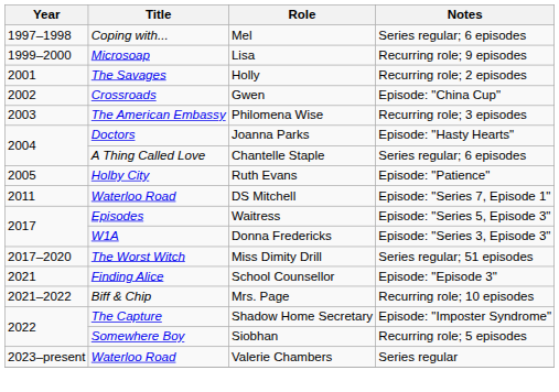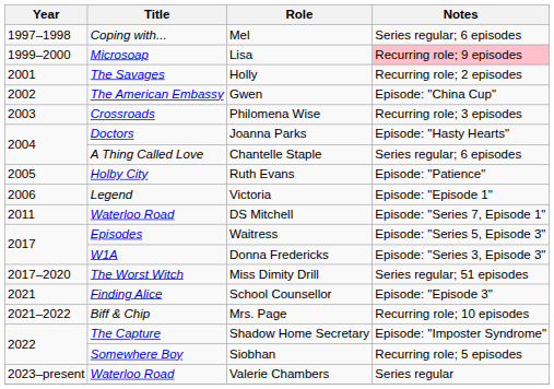Lisa | Notes: no background -> pink background
Gwen | Title: Crossroads -> The American Embassy
Philomena Wise | Title: The American Embassy -> Crossroads
+ row: 2006 | Legend | Victoria | Episode: "Episode 1"
